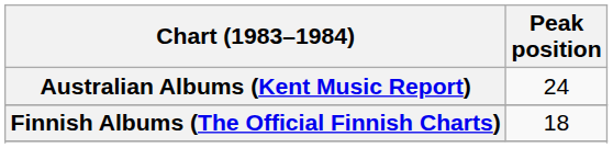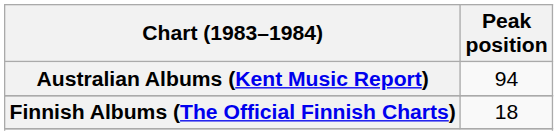Australian Albums (Kent Music Report) | Peak position: 24 -> 94
